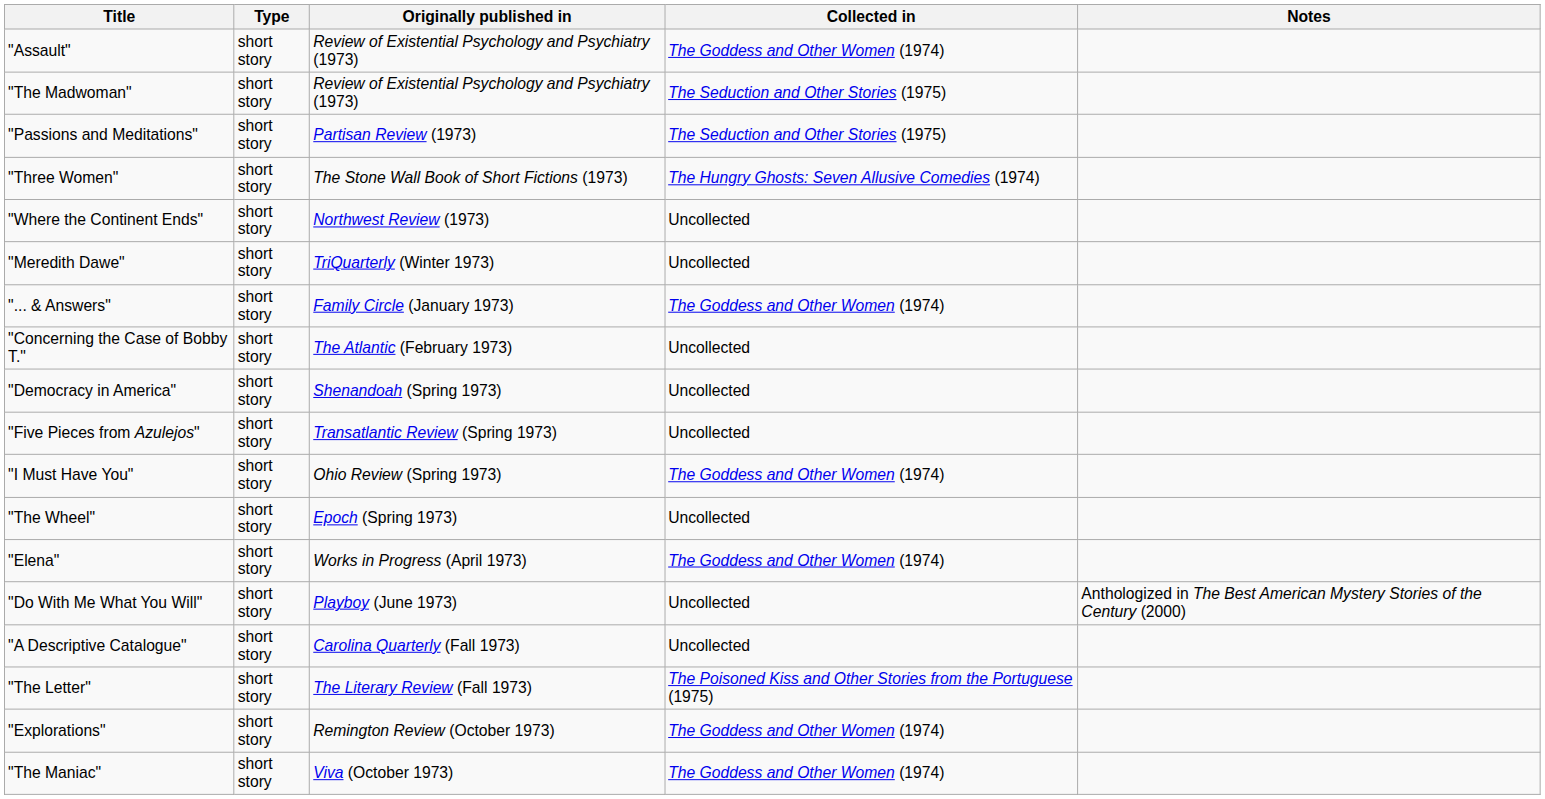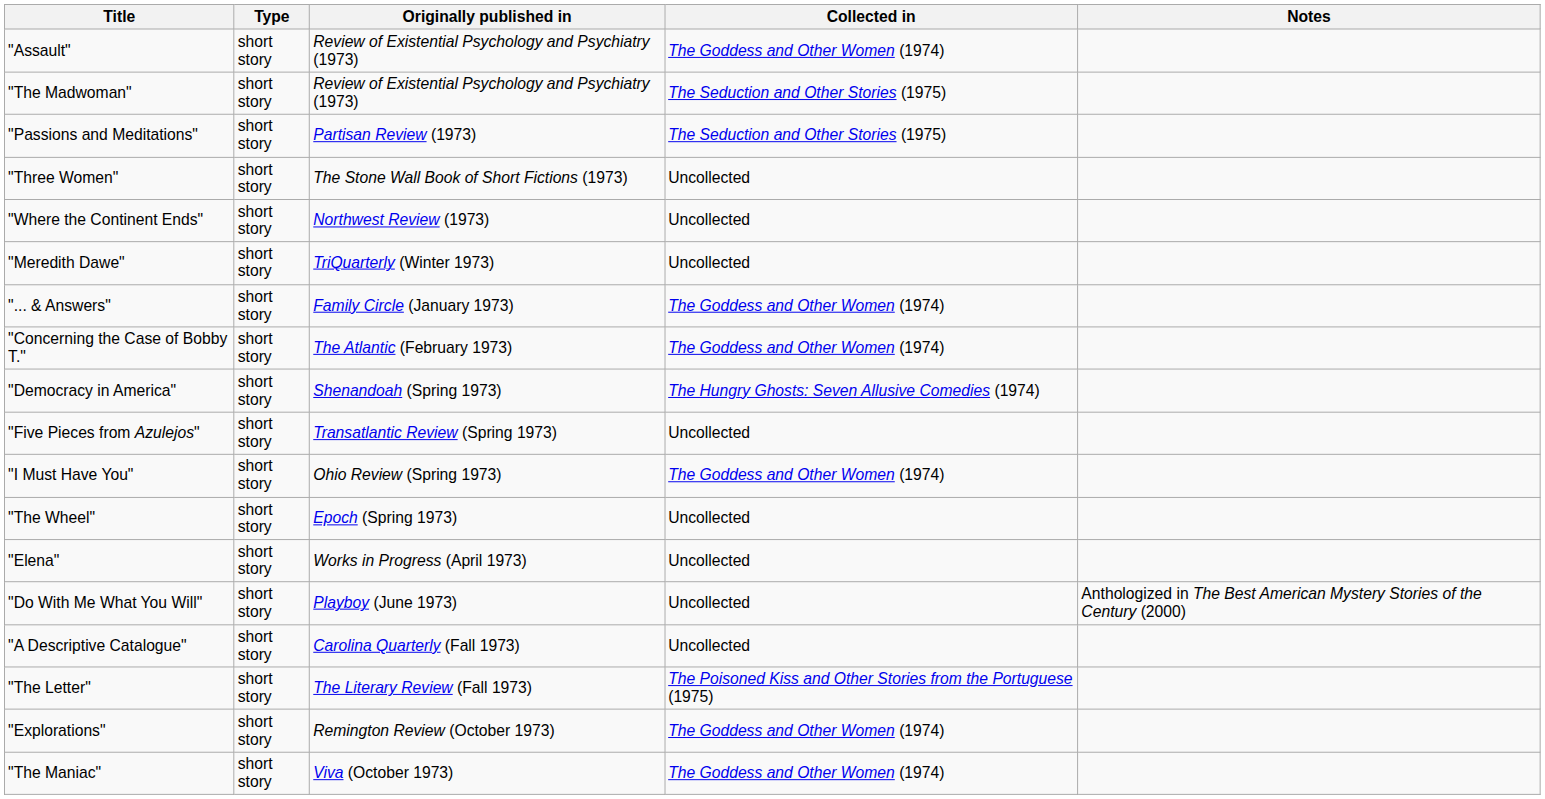"Three Women" | Collected in: The Hungry Ghosts: Seven Allusive Comedies (1974) -> Uncollected
"Concerning the Case of Bobby T." | Collected in: Uncollected -> The Goddess and Other Women (1974)
"Democracy in America" | Collected in: Uncollected -> The Hungry Ghosts: Seven Allusive Comedies (1974)
"Elena" | Collected in: The Goddess and Other Women (1974) -> Uncollected
